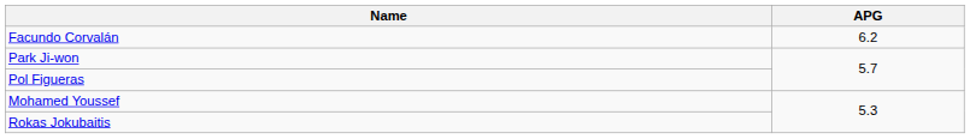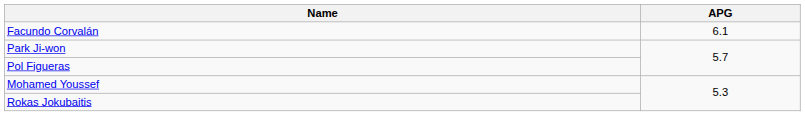Facundo Corvalán | APG: 6.2 -> 6.1
